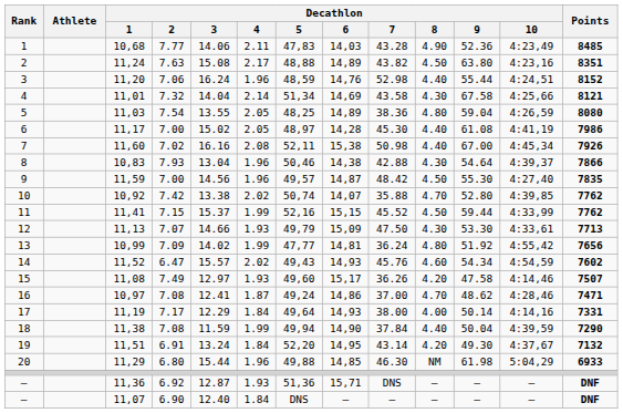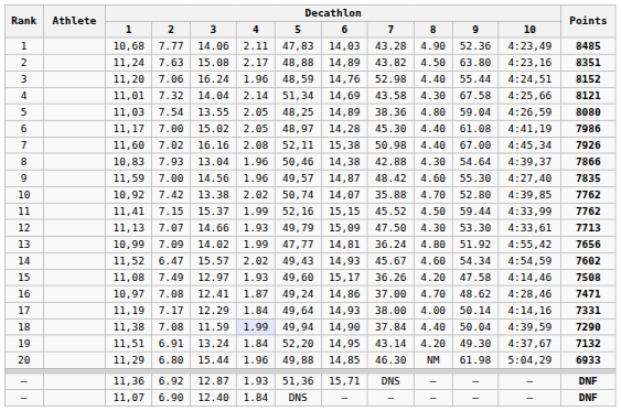11,59 | Decathlon / 8: 4.50 -> 4.60
11,52 | Decathlon / 7: 45.76 -> 45.67
11,08 | Points: 7507 -> 7508
11,38 | Decathlon / 4: no background -> lavender background
